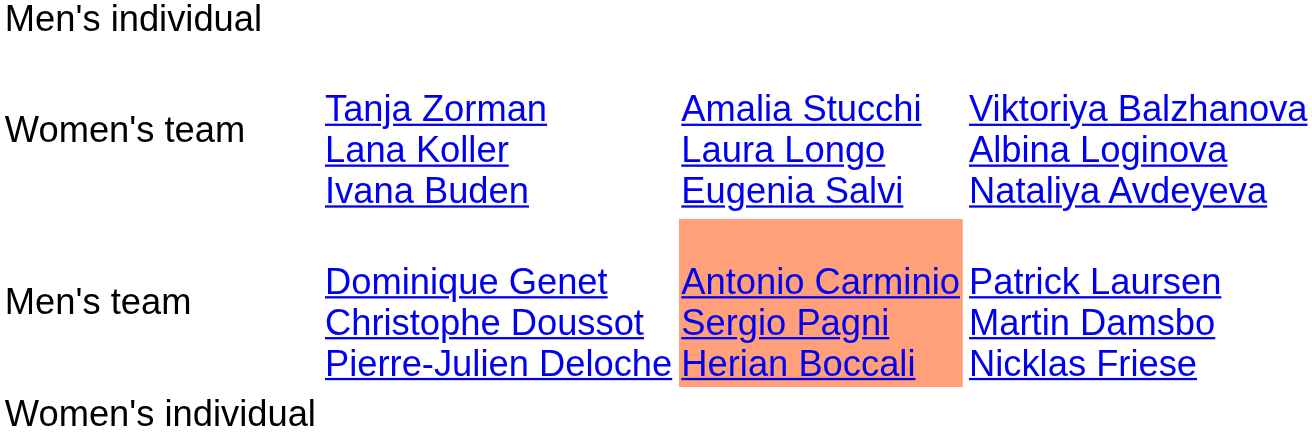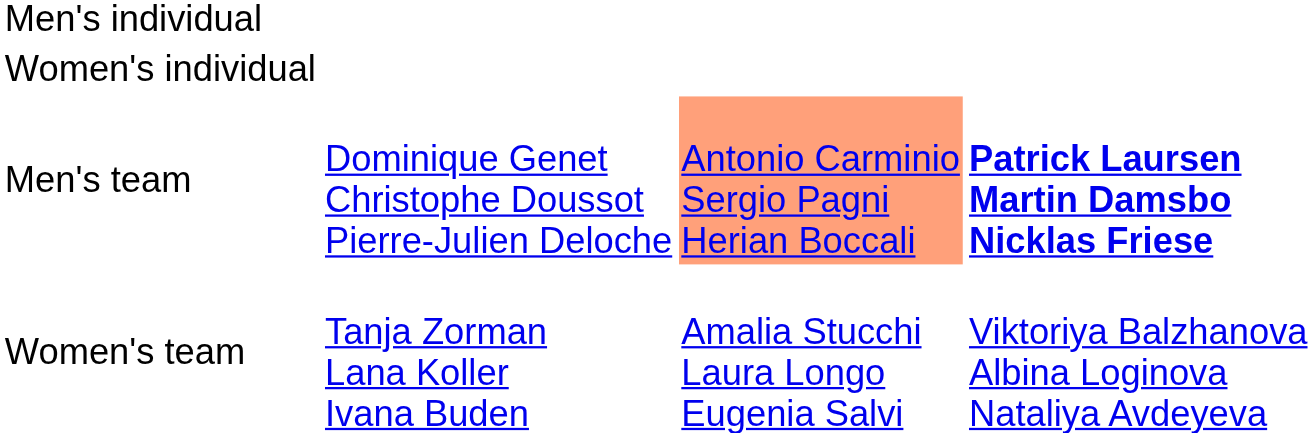rows swapped: Women's individual <-> Women's team
Men's team | column 4: normal -> bold
